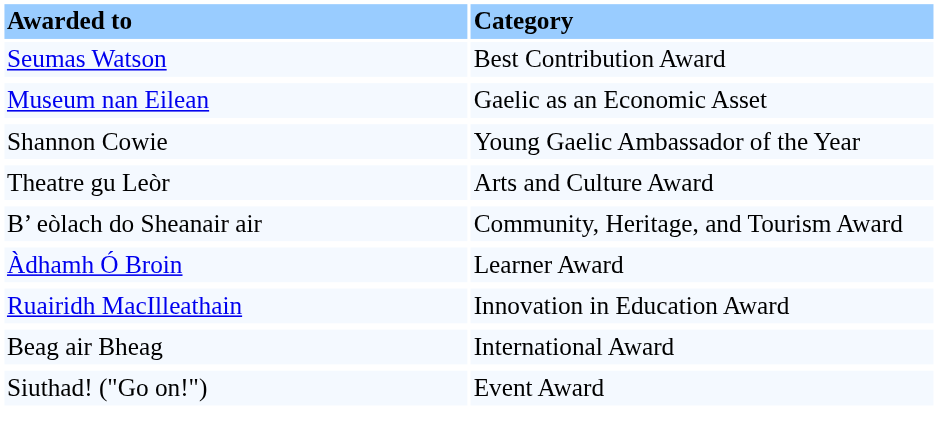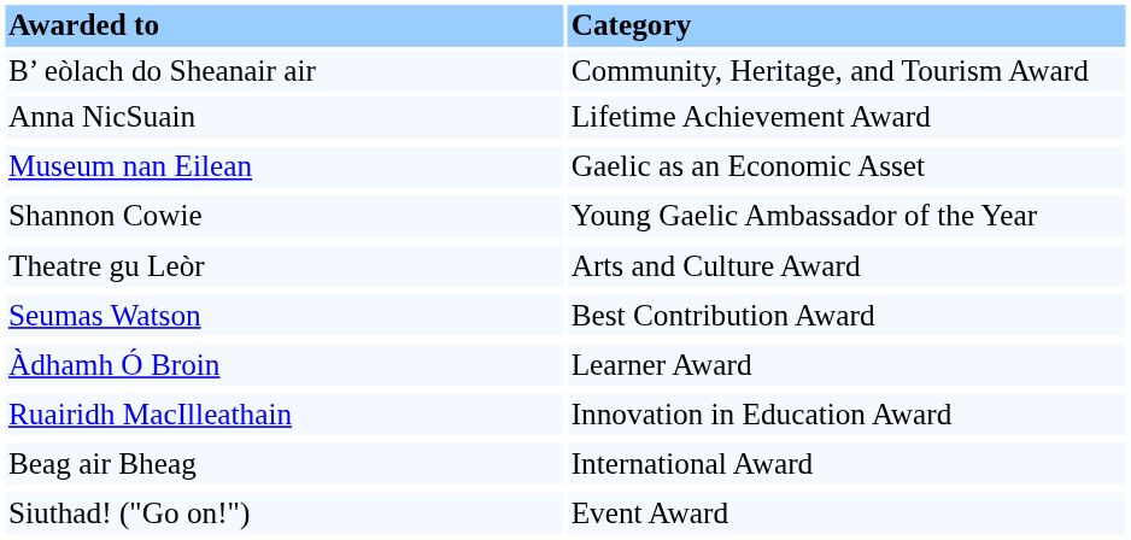rows swapped: Seumas Watson <-> B’ eòlach do Sheanair air
+ row: Anna NicSuain | Lifetime Achievement Award
